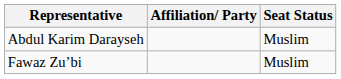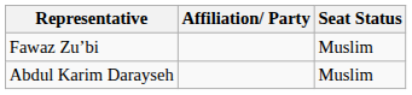rows swapped: Abdul Karim Darayseh <-> Fawaz Zu’bi
